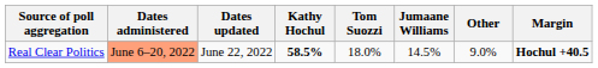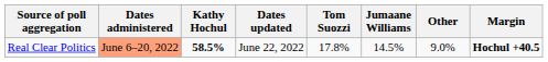columns swapped: Dates updated <-> Kathy Hochul
Real Clear Politics | Tom Suozzi: 18.0% -> 17.8%
